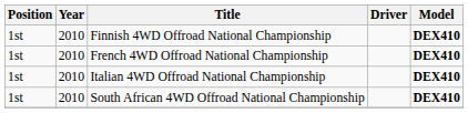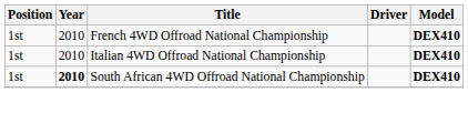- row: 1st | 2010 | Finnish 4WD Offroad National Championship | DEX410
South African 4WD Offroad National Championship | Year: normal -> bold
